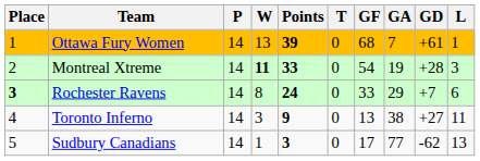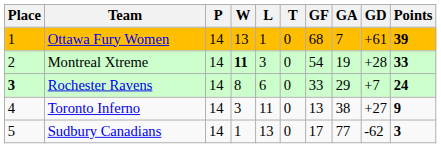columns swapped: L <-> Points
